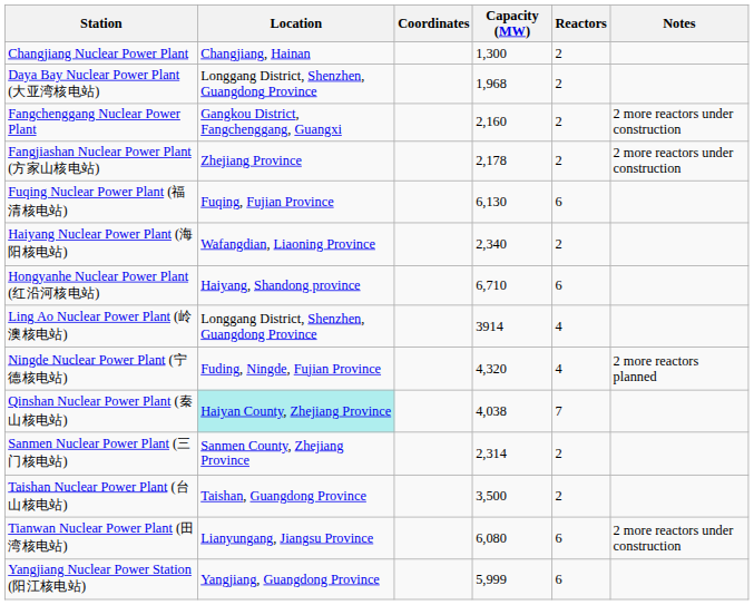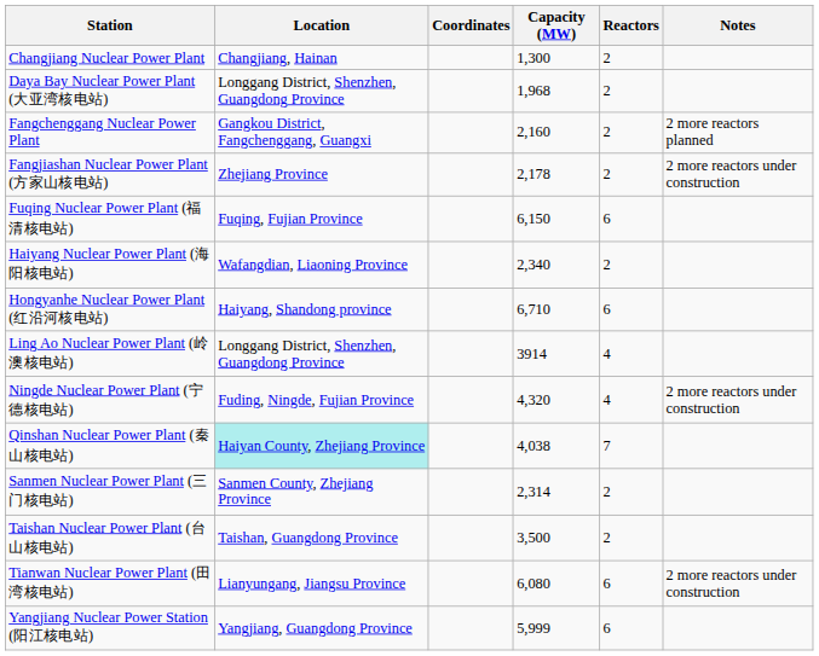Fangchenggang Nuclear Power Plant | Notes: 2 more reactors under construction -> 2 more reactors planned
Fuqing Nuclear Power Plant (福清核电站) | Capacity (MW): 6,130 -> 6,150
Ningde Nuclear Power Plant (宁德核电站) | Notes: 2 more reactors planned -> 2 more reactors under construction
